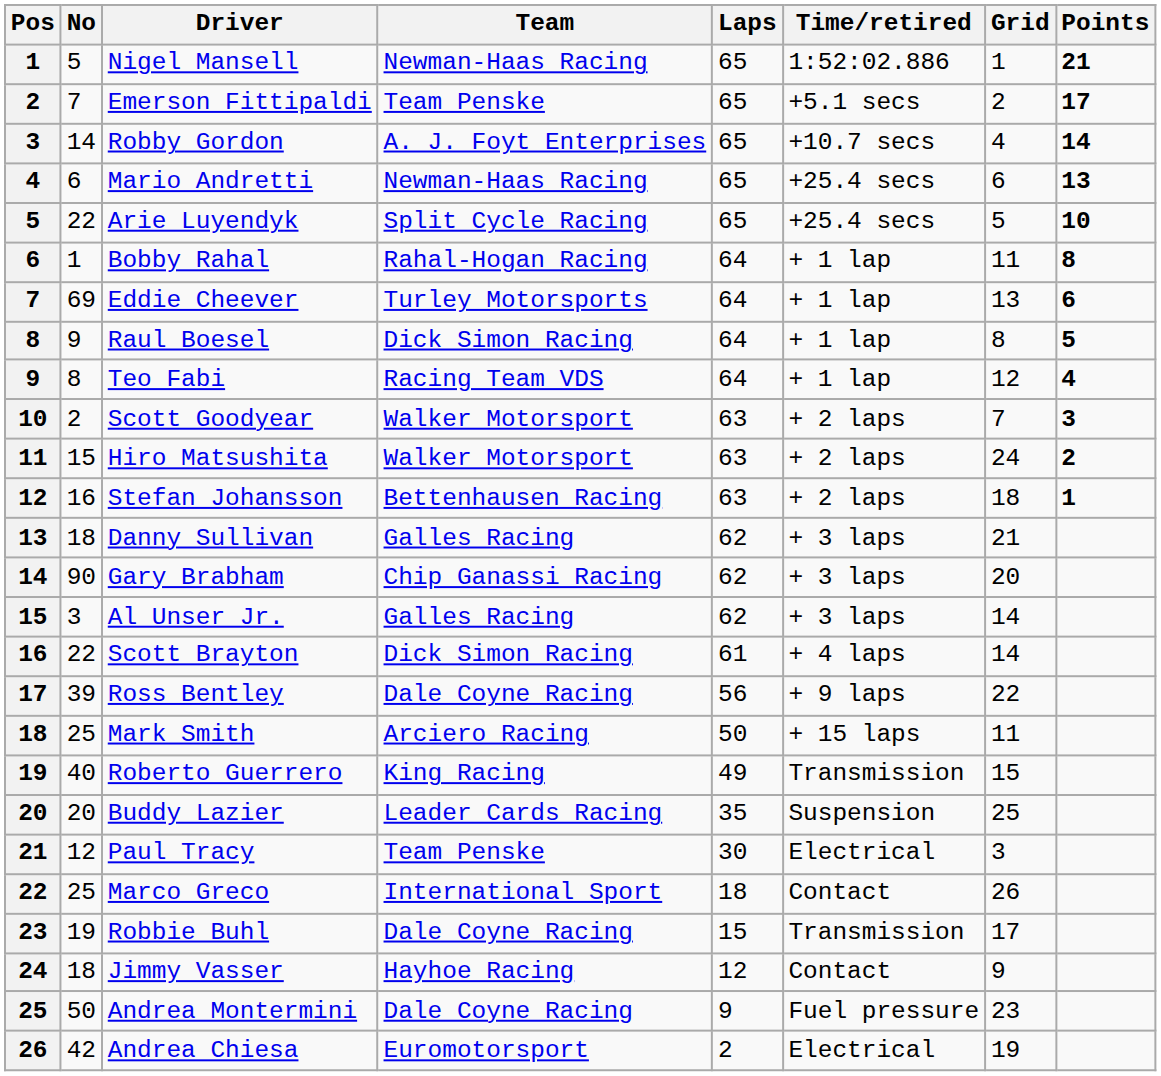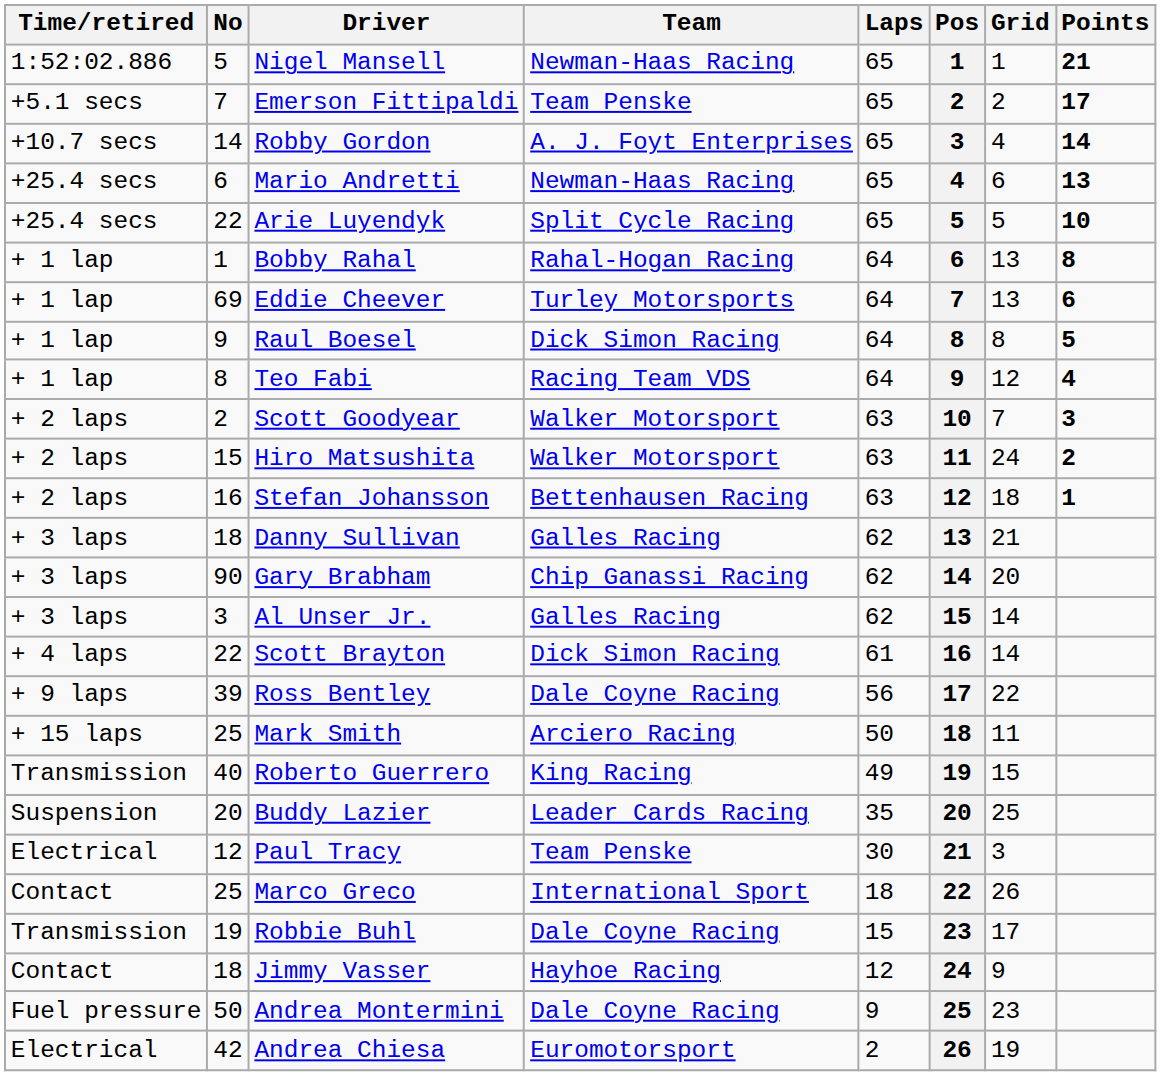columns swapped: Pos <-> Time/retired
Bobby Rahal | Grid: 11 -> 13
